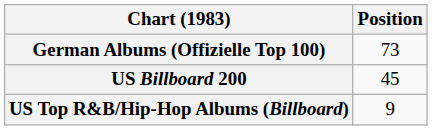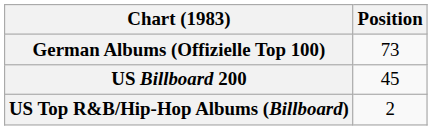US Top R&B/Hip-Hop Albums (Billboard) | Position: 9 -> 2
